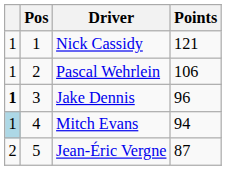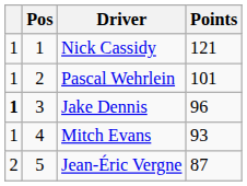Pascal Wehrlein | Points: 106 -> 101
Mitch Evans | column 1: lightblue background -> no background
Mitch Evans | Points: 94 -> 93
